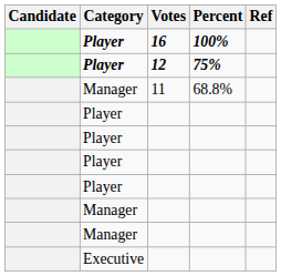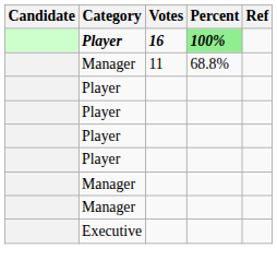16 | Percent: no background -> lightgreen background
- row: Player | 12 | 75%
